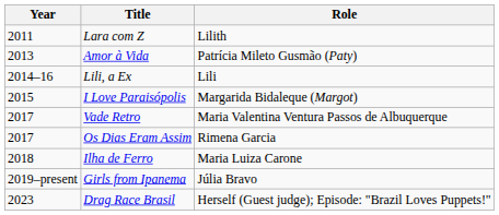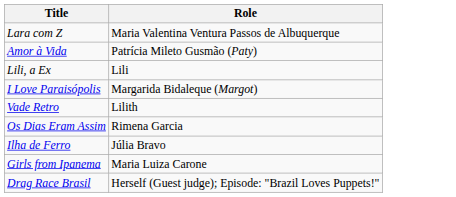- column: Year | 2011 | 2013 | 2014–16 | 2015 | 2017 | 2017 | 2018 | 2019–present | 2023
Lara com Z | Role: Lilith -> Maria Valentina Ventura Passos de Albuquerque
Vade Retro | Role: Maria Valentina Ventura Passos de Albuquerque -> Lilith
Ilha de Ferro | Role: Maria Luiza Carone -> Júlia Bravo
Girls from Ipanema | Role: Júlia Bravo -> Maria Luiza Carone
